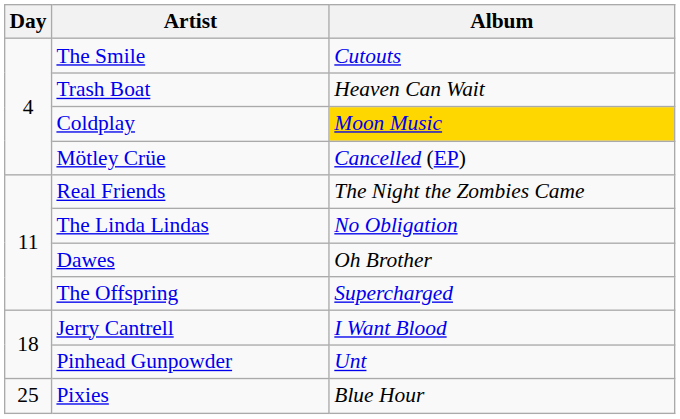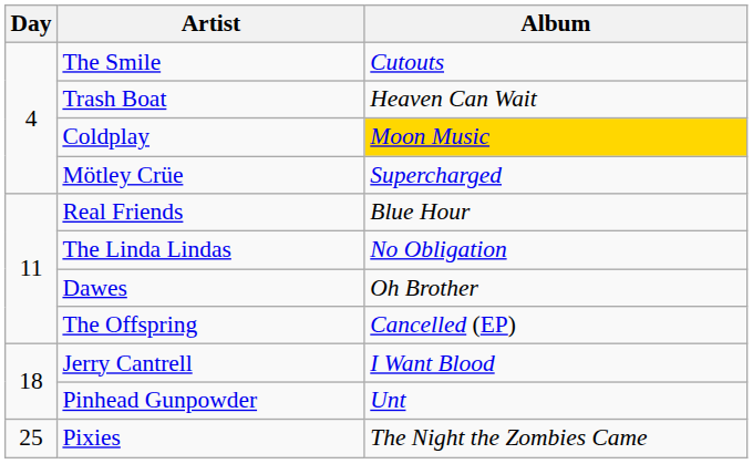Mötley Crüe | Album: Cancelled (EP) -> Supercharged
Real Friends | Album: The Night the Zombies Came -> Blue Hour
The Offspring | Album: Supercharged -> Cancelled (EP)
Pixies | Album: Blue Hour -> The Night the Zombies Came
